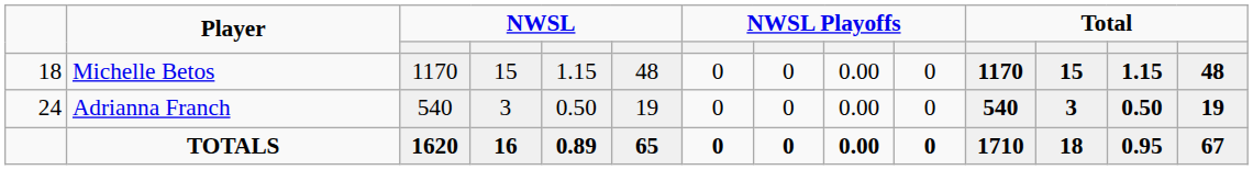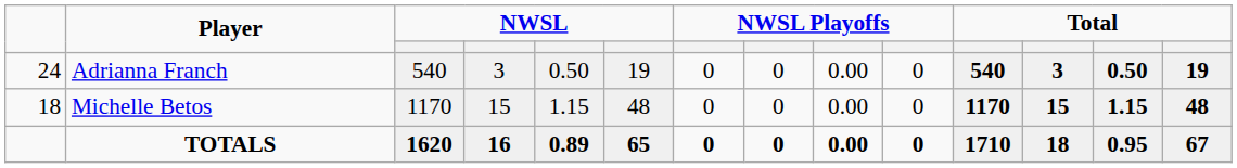rows swapped: Michelle Betos <-> Adrianna Franch
